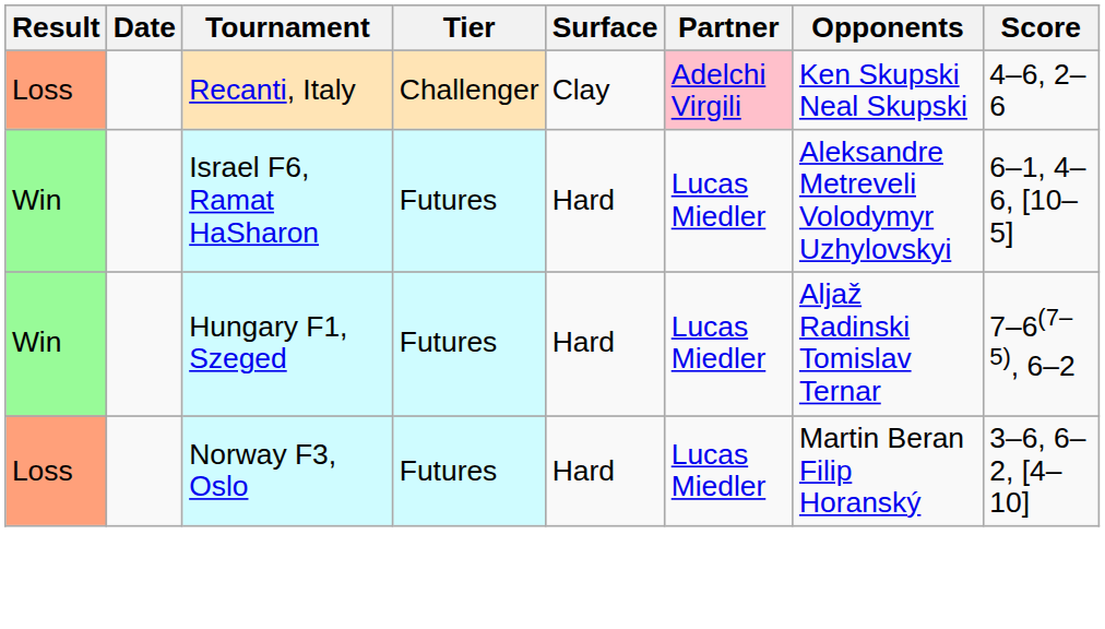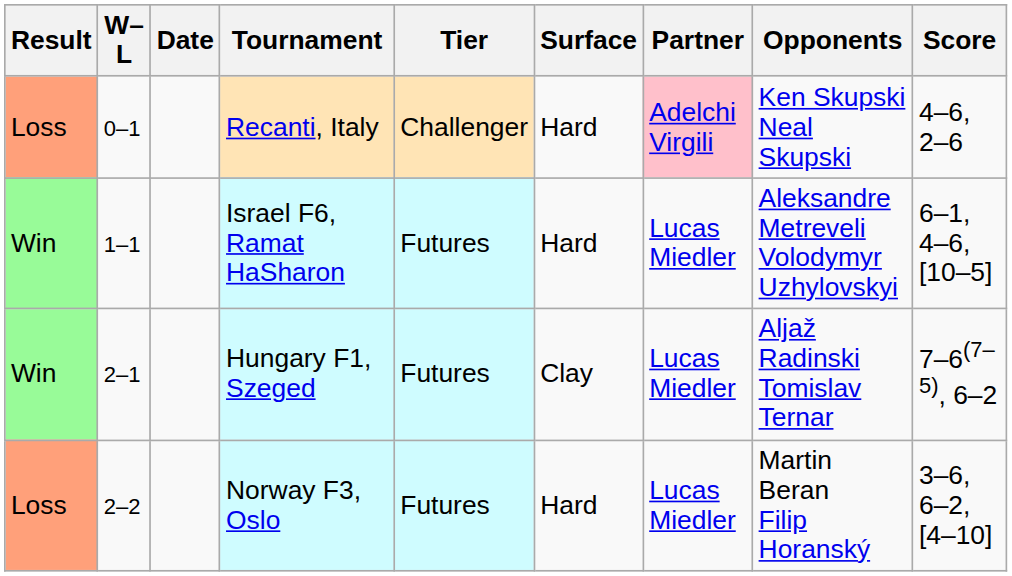+ column: W–L | 0–1 | 1–1 | 2–1 | 2–2
Recanti, Italy | Surface: Clay -> Hard
Hungary F1, Szeged | Surface: Hard -> Clay
